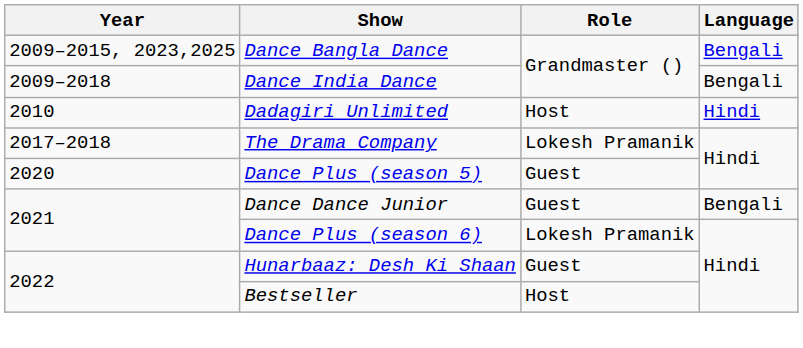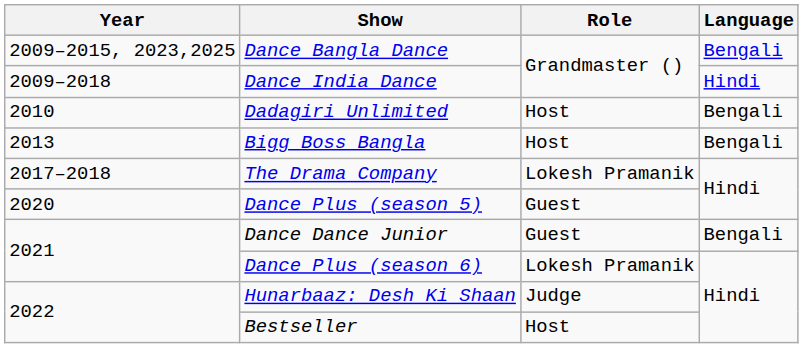Dance India Dance | Language: Bengali -> Hindi
Dadagiri Unlimited | Language: Hindi -> Bengali
+ row: 2013 | Bigg Boss Bangla | Host | Bengali
Hunarbaaz: Desh Ki Shaan | Role: Guest -> Judge
